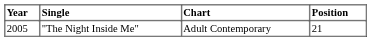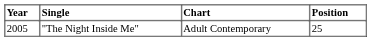"The Night Inside Me" | Position: 21 -> 25
